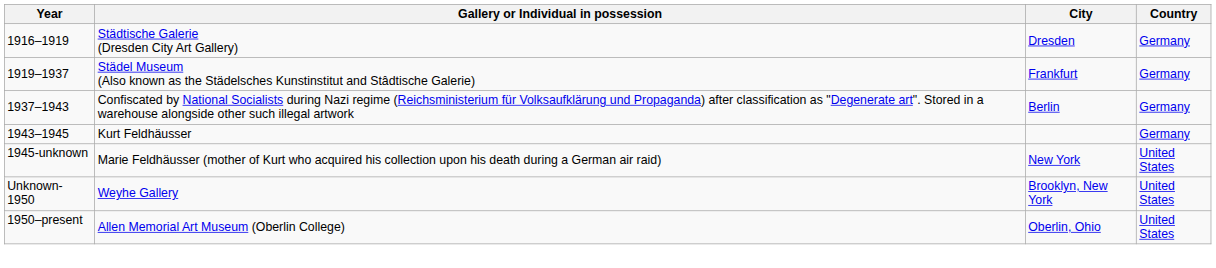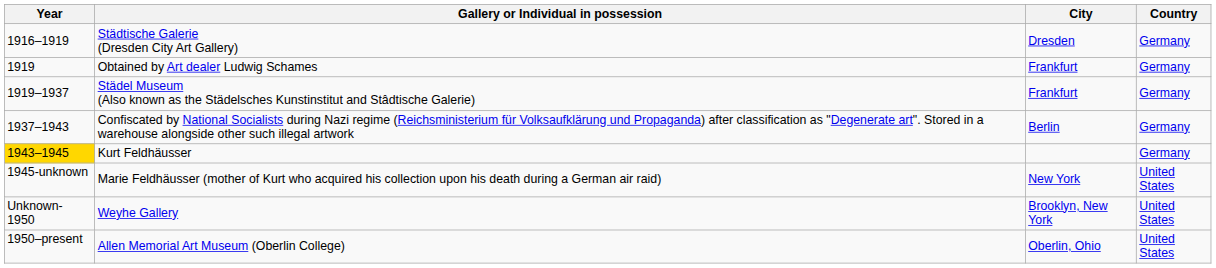+ row: 1919 | Obtained by Art dealer Ludwig Schames | Frankfurt | Germany
Kurt Feldhäusser | Year: no background -> gold background
